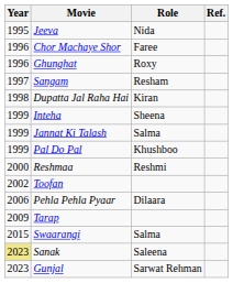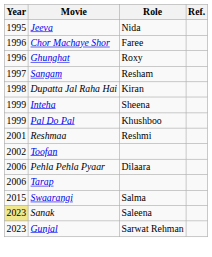- row: 1999 | Jannat Ki Talash | Salma
Reshmaa | Year: 2000 -> 2001
Tarap | Year: 2009 -> 2006
